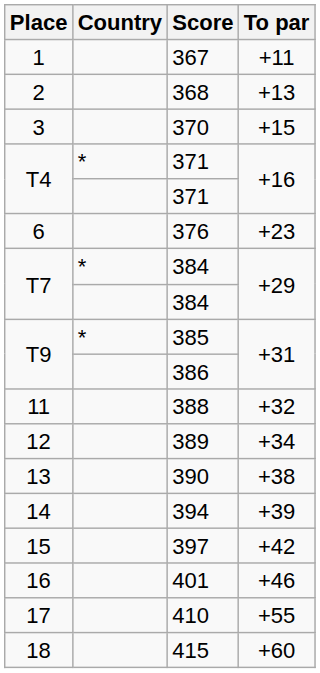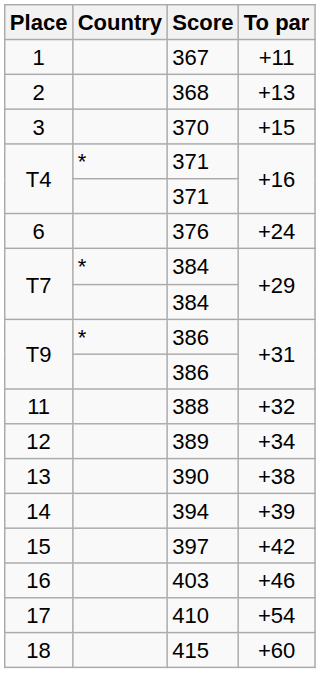6 | To par: +23 -> +24
T9 / * | Score: 385 -> 386
16 | Score: 401 -> 403
17 | To par: +55 -> +54
